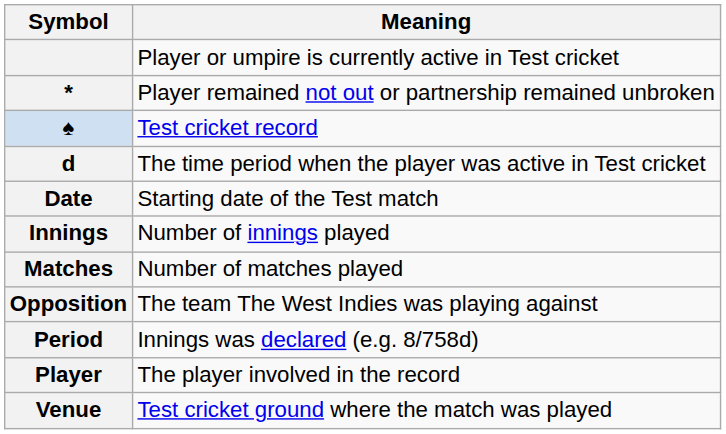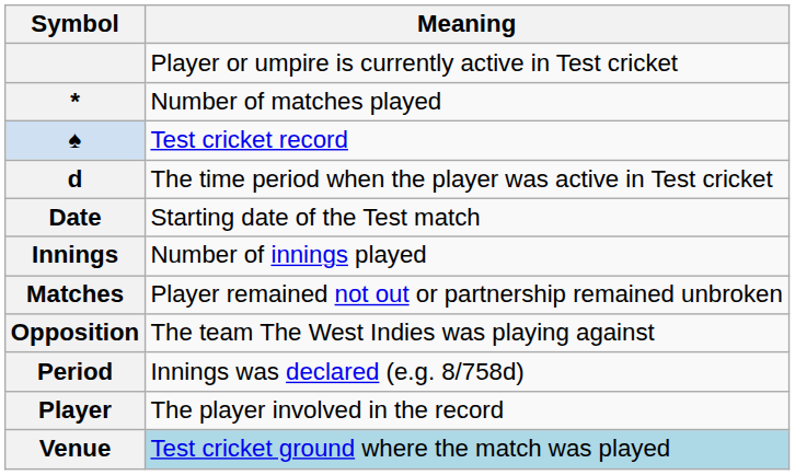* | Meaning: Player remained not out or partnership remained unbroken -> Number of matches played
Matches | Meaning: Number of matches played -> Player remained not out or partnership remained unbroken
Venue | Meaning: no background -> lightblue background
